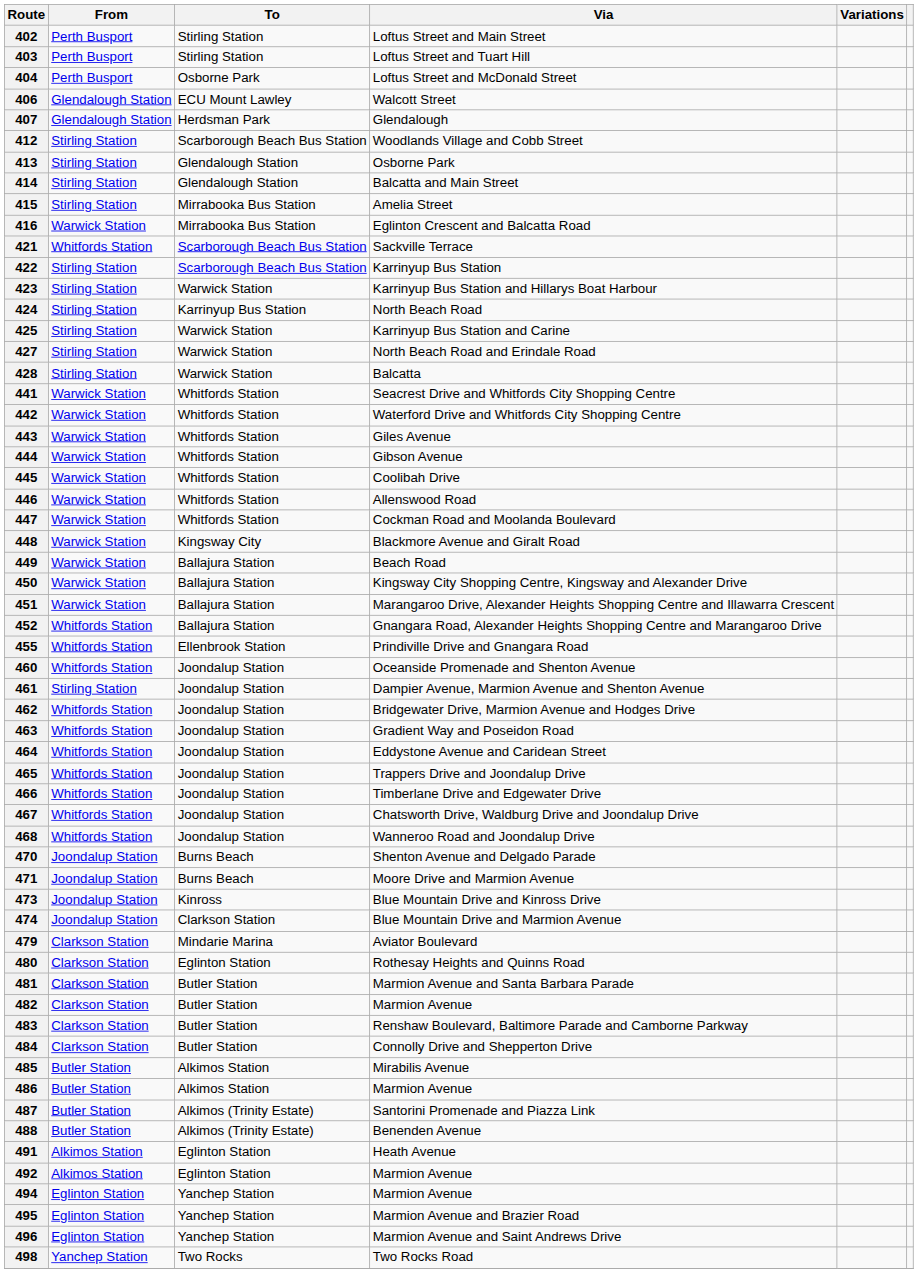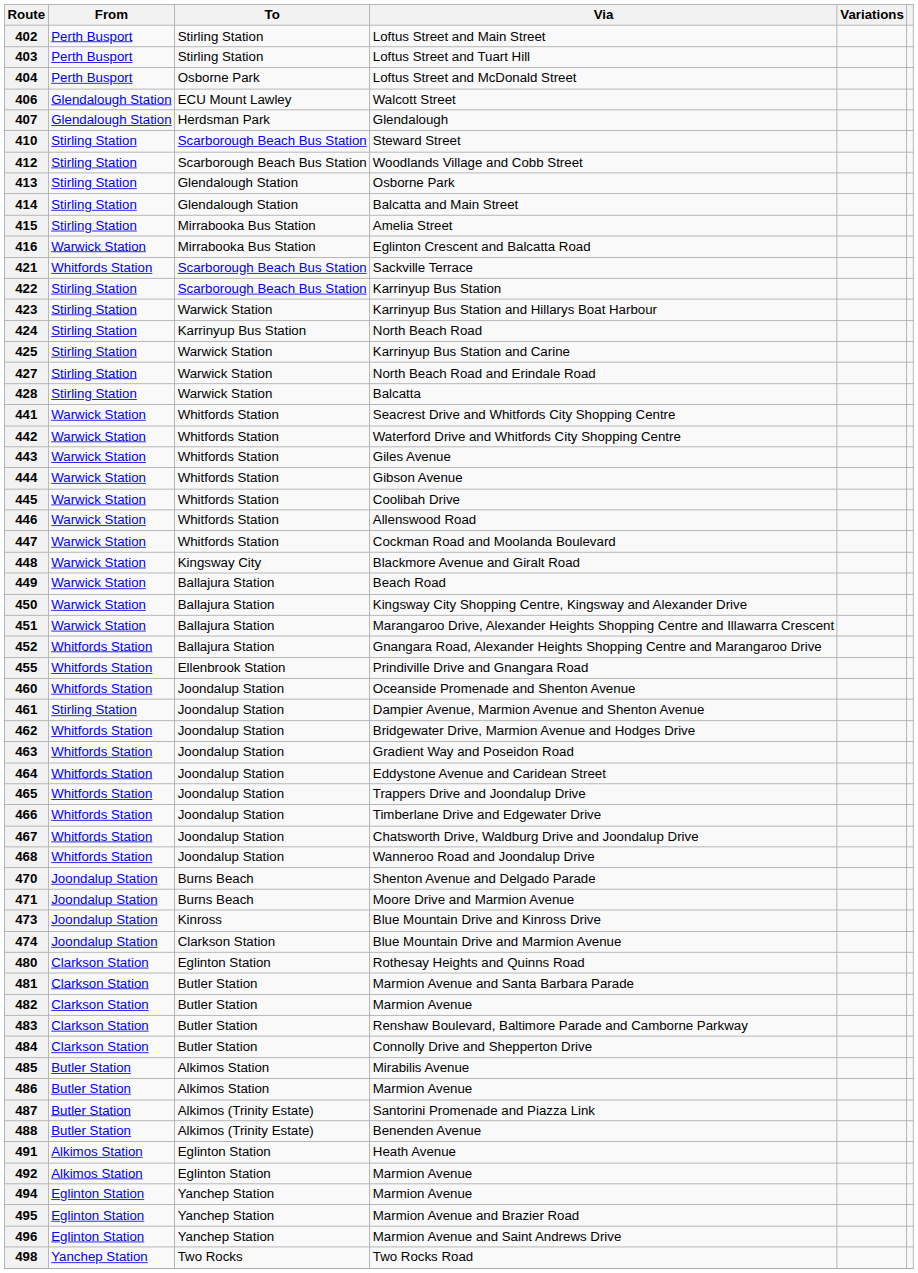+ row: 410 | Stirling Station | Scarborough Beach Bus Station | Steward Street
- row: 479 | Clarkson Station | Mindarie Marina | Aviator Boulevard
